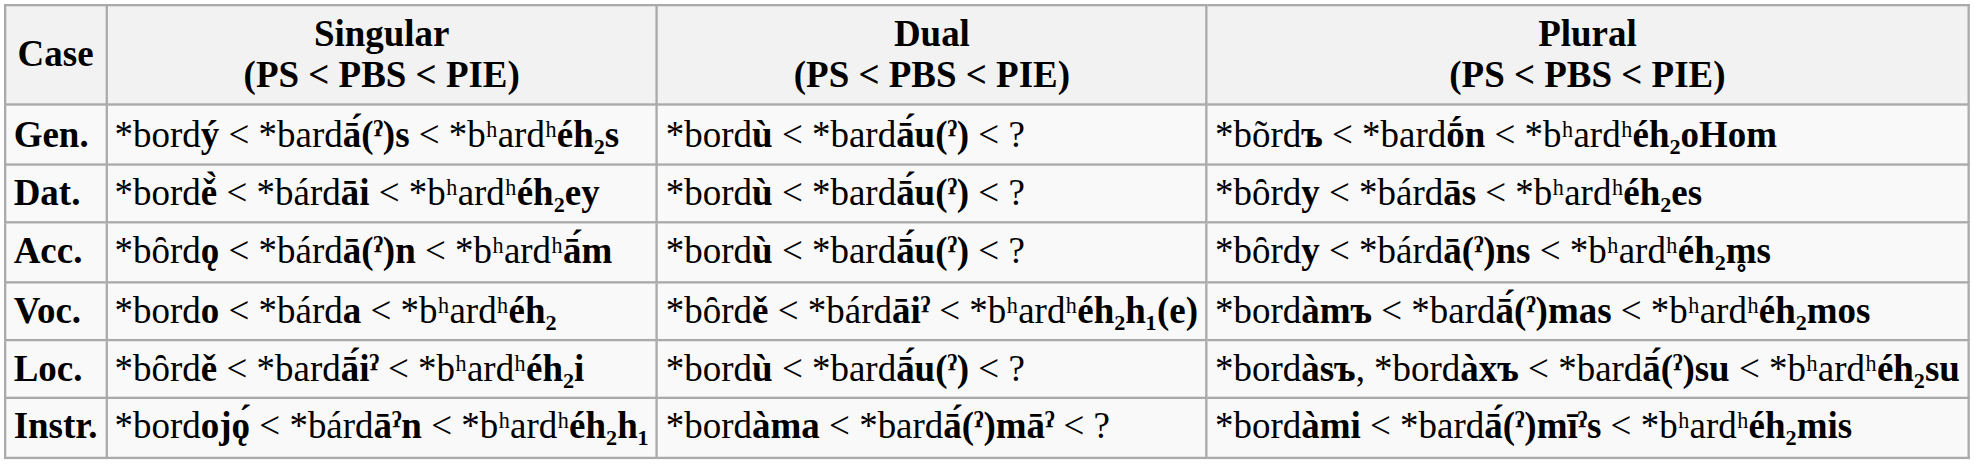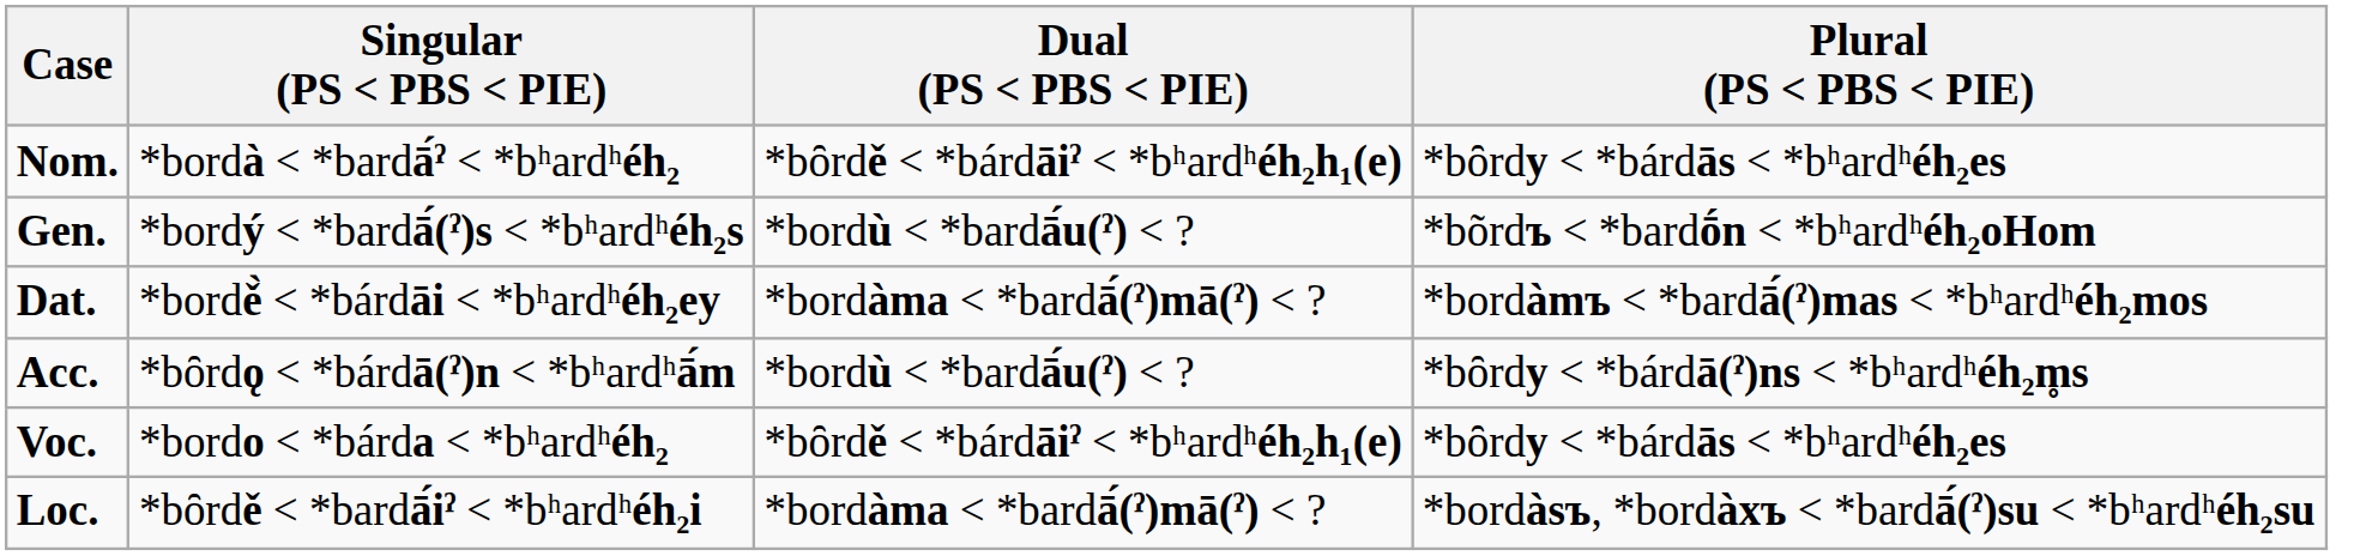+ row: Nom. | *bordà < *bardā́ˀ < *bʰardʰéh₂ | *bȏrdě < *bárdāiˀ < *bʰardʰéh₂h₁(e) | *bȏrdy < *bárdās < *bʰardʰéh₂es
Dat. | Dual (PS < PBS < PIE): *bordù < *bardā́u(ˀ) < ? -> *bordàma < *bardā́(ˀ)mā(ˀ) < ?
Dat. | Plural (PS < PBS < PIE): *bȏrdy < *bárdās < *bʰardʰéh₂es -> *bordàmъ < *bardā́(ˀ)mas < *bʰardʰéh₂mos
Voc. | Plural (PS < PBS < PIE): *bordàmъ < *bardā́(ˀ)mas < *bʰardʰéh₂mos -> *bȏrdy < *bárdās < *bʰardʰéh₂es
Loc. | Dual (PS < PBS < PIE): *bordù < *bardā́u(ˀ) < ? -> *bordàma < *bardā́(ˀ)mā(ˀ) < ?
- row: Instr. | *bordojǫ́ < *bárdāˀn < *bʰardʰéh₂h₁ | *bordàma < *bardā́(ˀ)māˀ < ? | *bordàmi < *bardā́(ˀ)mīˀs < *bʰardʰéh₂mis
